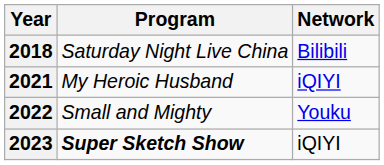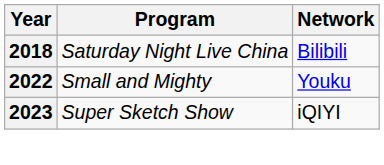- row: 2021 | My Heroic Husband | iQIYI
2023 | Program: bold -> normal
